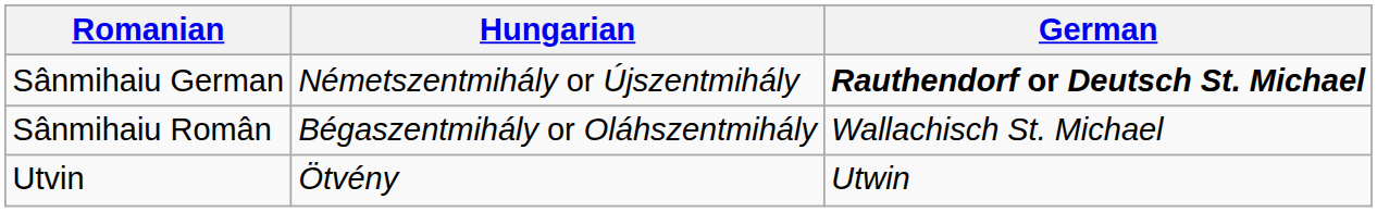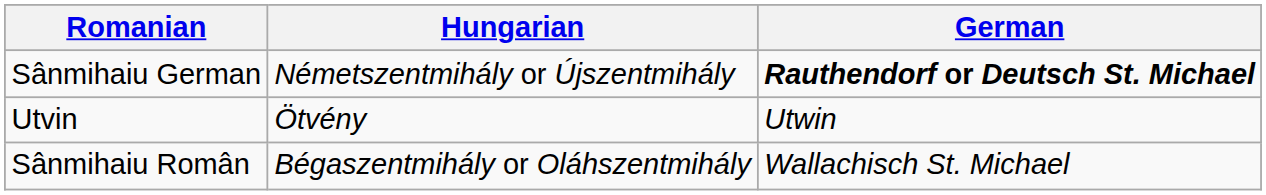rows swapped: Sânmihaiu Român <-> Utvin
